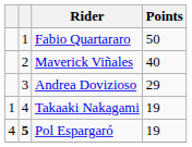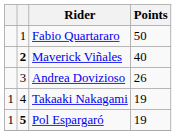Maverick Viñales | column 2: normal -> bold
Andrea Dovizioso | Points: 29 -> 26
Pol Espargaró | column 1: 4 -> 1
